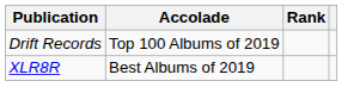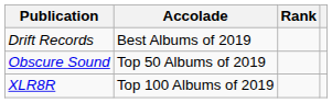Drift Records | Accolade: Top 100 Albums of 2019 -> Best Albums of 2019
+ row: Obscure Sound | Top 50 Albums of 2019
XLR8R | Accolade: Best Albums of 2019 -> Top 100 Albums of 2019
